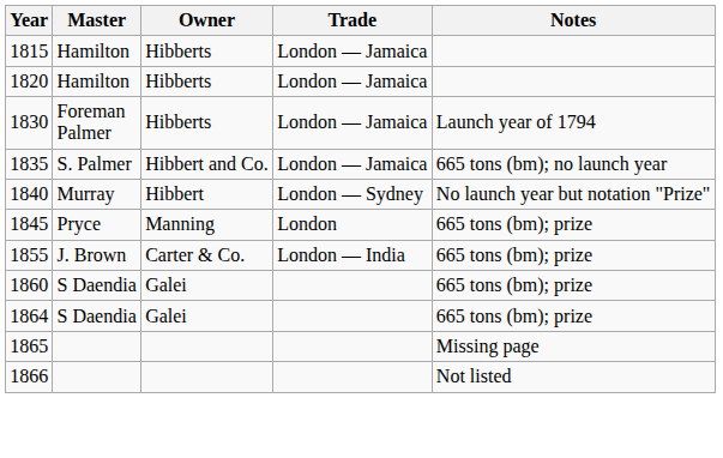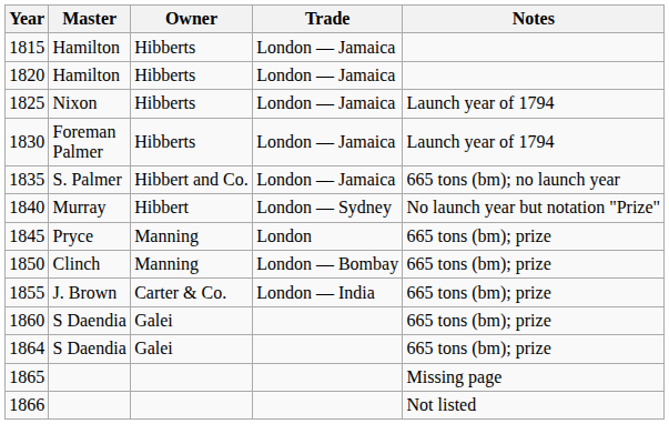+ row: 1825 | Nixon | Hibberts | London — Jamaica | Launch year of 1794
+ row: 1850 | Clinch | Manning | London — Bombay | 665 tons (bm); prize
